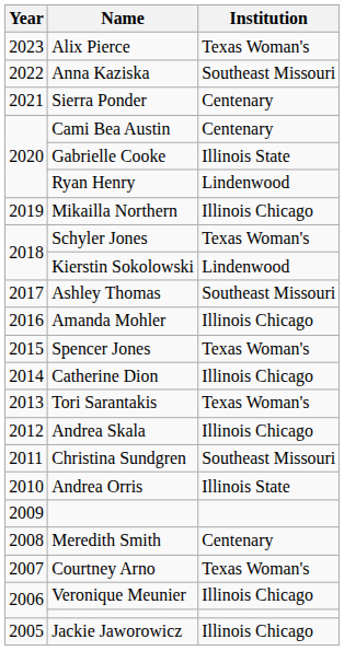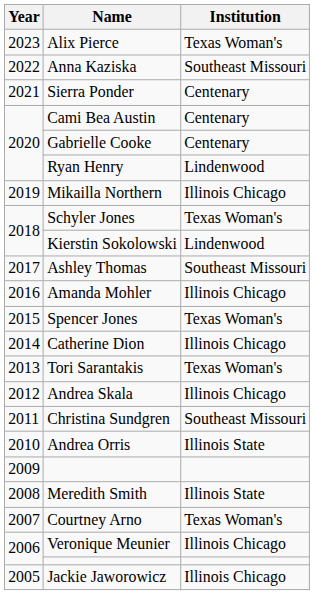Gabrielle Cooke | Institution: Illinois State -> Centenary
Meredith Smith | Institution: Centenary -> Illinois State
